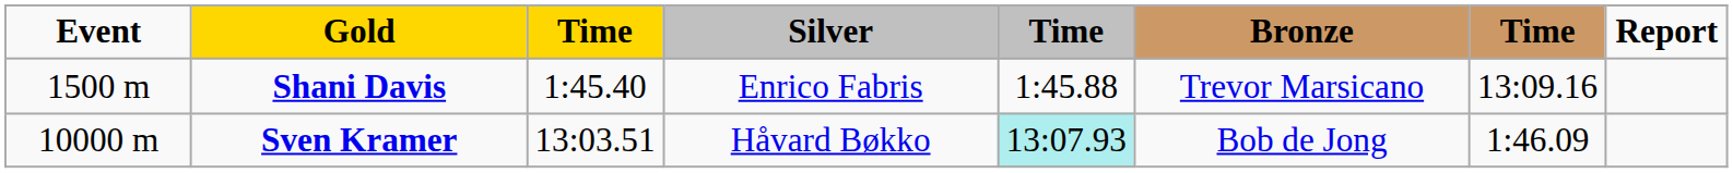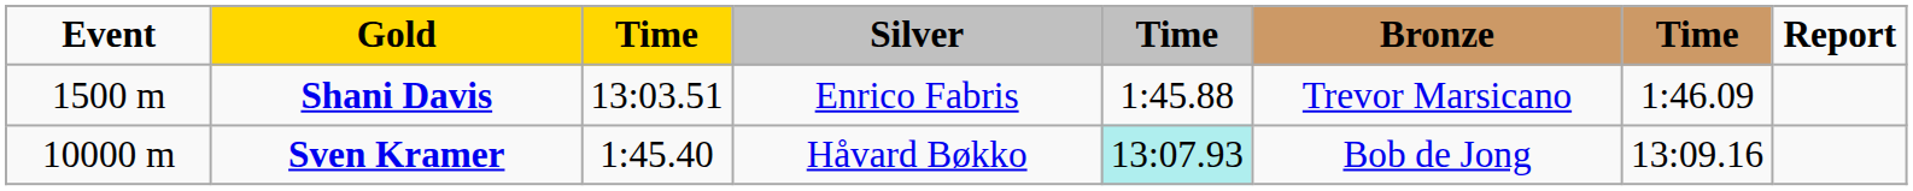Shani Davis | column 3: 1:45.40 -> 13:03.51
Shani Davis | column 7: 13:09.16 -> 1:46.09
Sven Kramer | column 3: 13:03.51 -> 1:45.40
Sven Kramer | column 7: 1:46.09 -> 13:09.16
